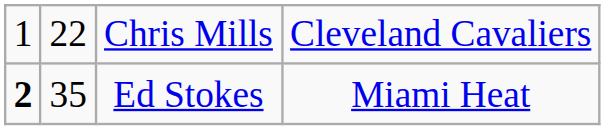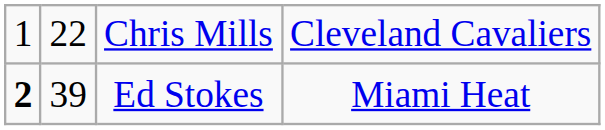Ed Stokes | column 2: 35 -> 39
